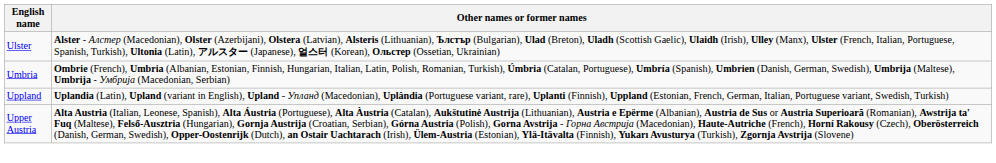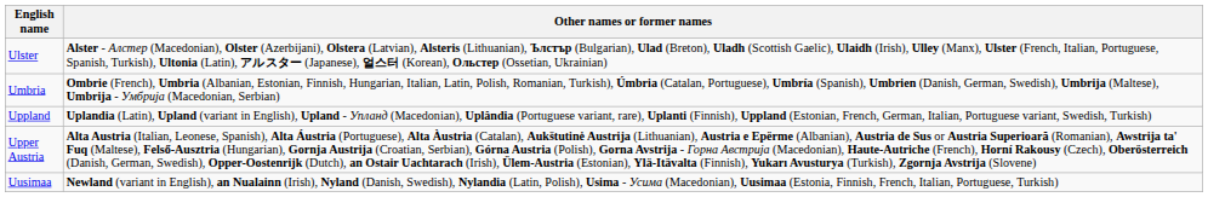+ row: Uusimaa | Newland (variant in English), an Nualainn (Irish), Nyland (Danish, Swedish), Nylandia (Latin, Polish), Usima - Усима (Macedonian), Uusimaa (Estonia, Finnish, French, Italian, Portuguese, Turkish)
